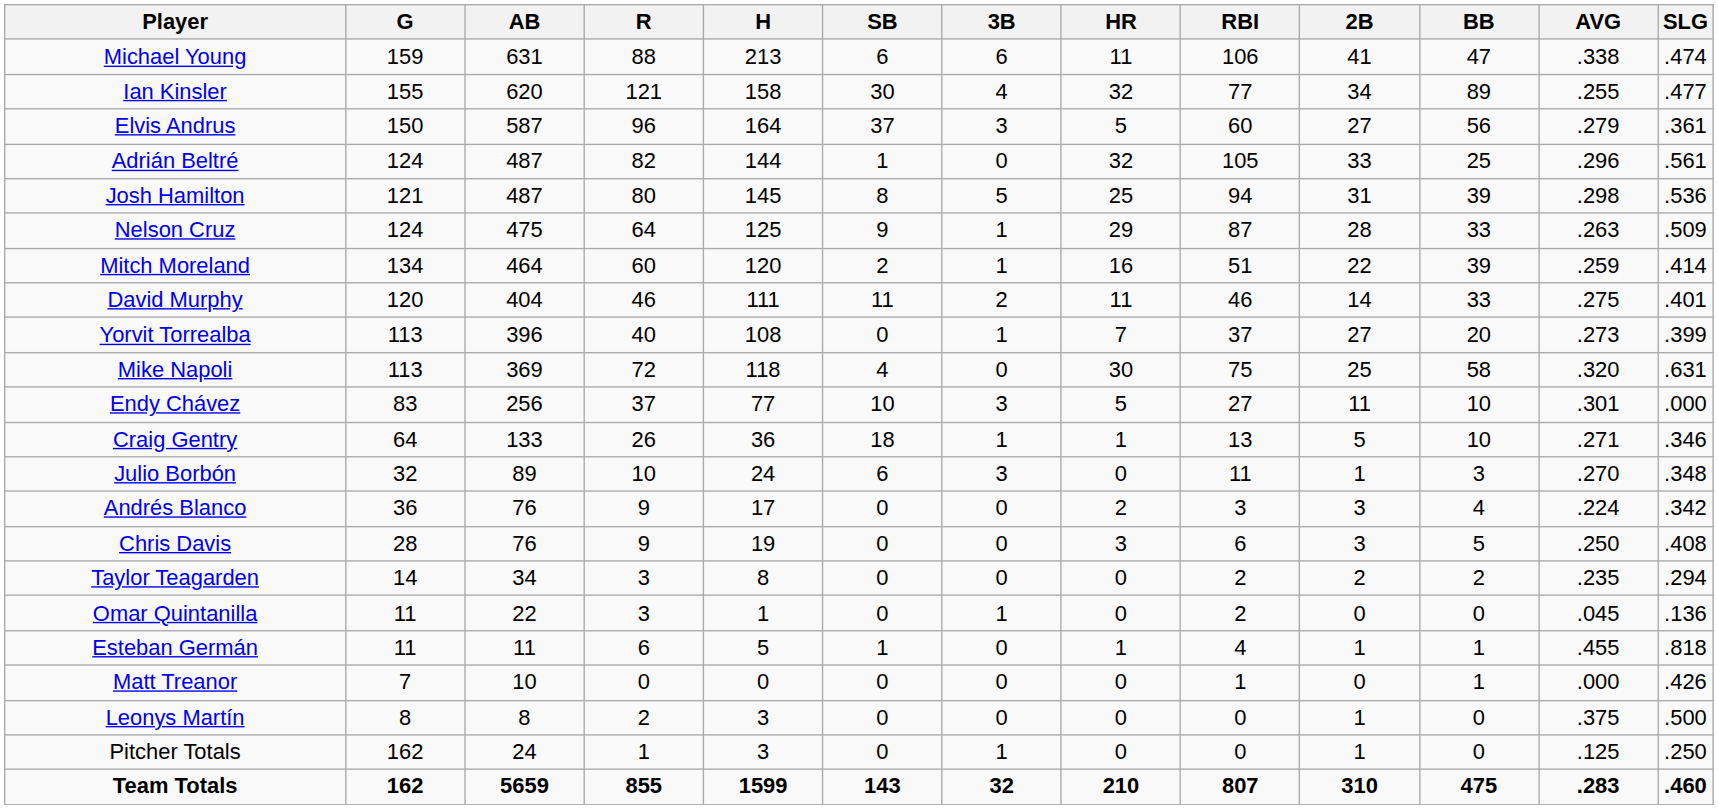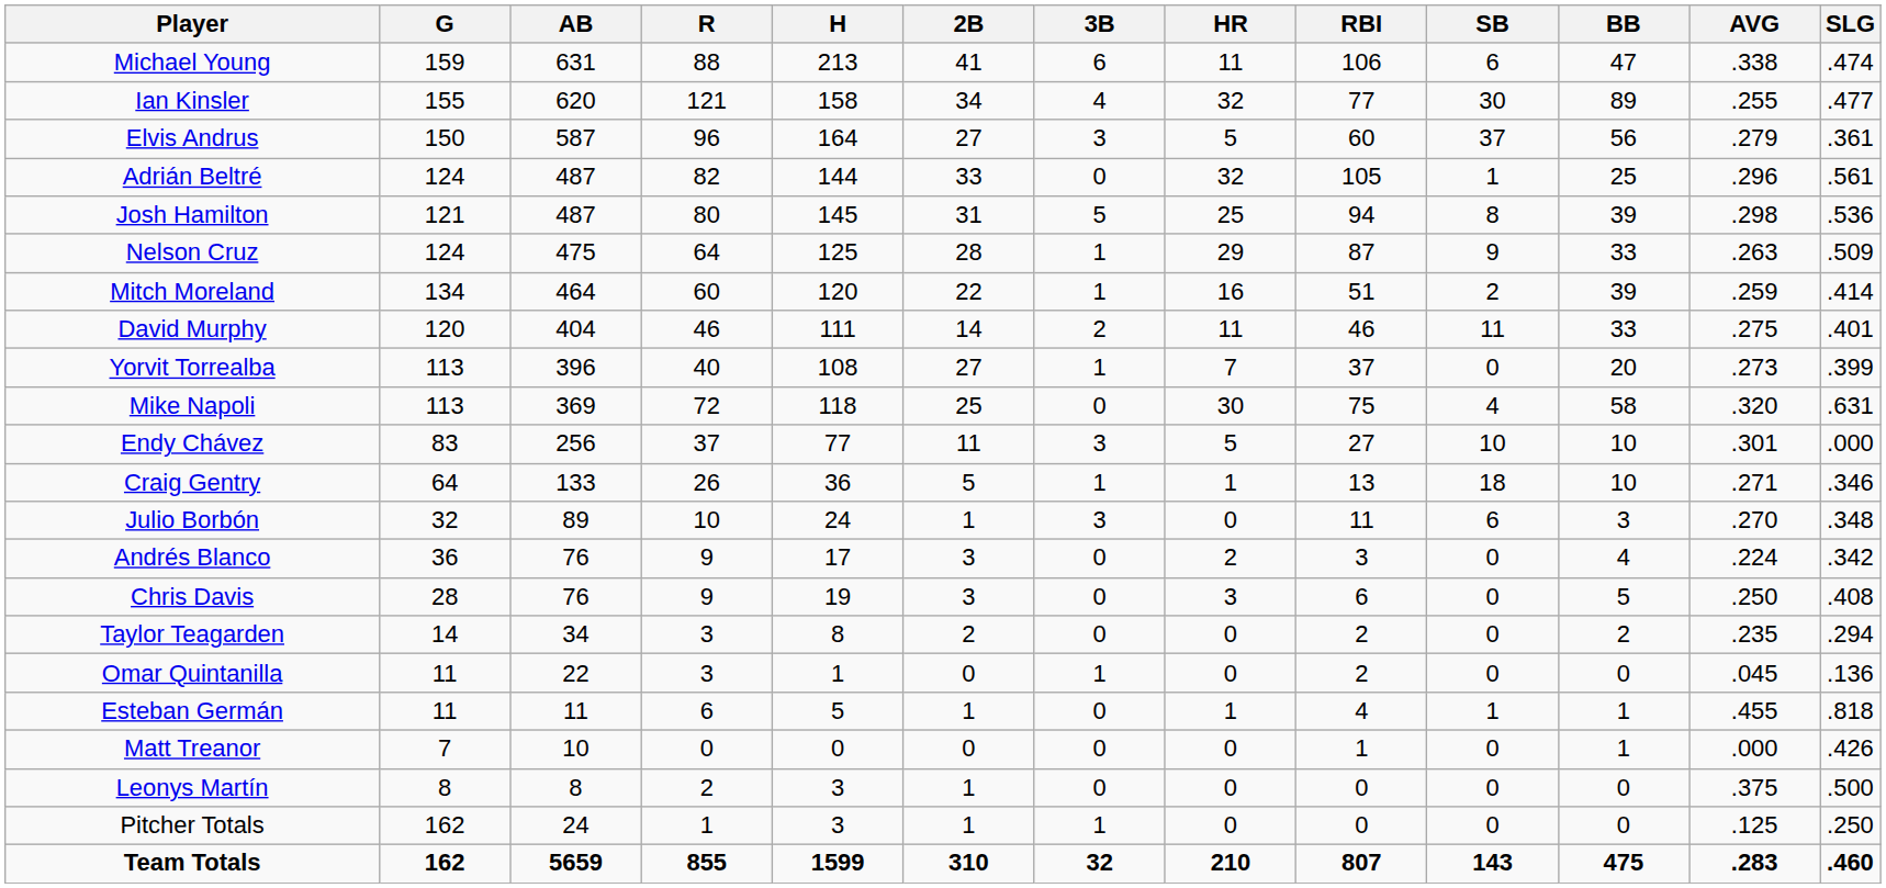columns swapped: 2B <-> SB
